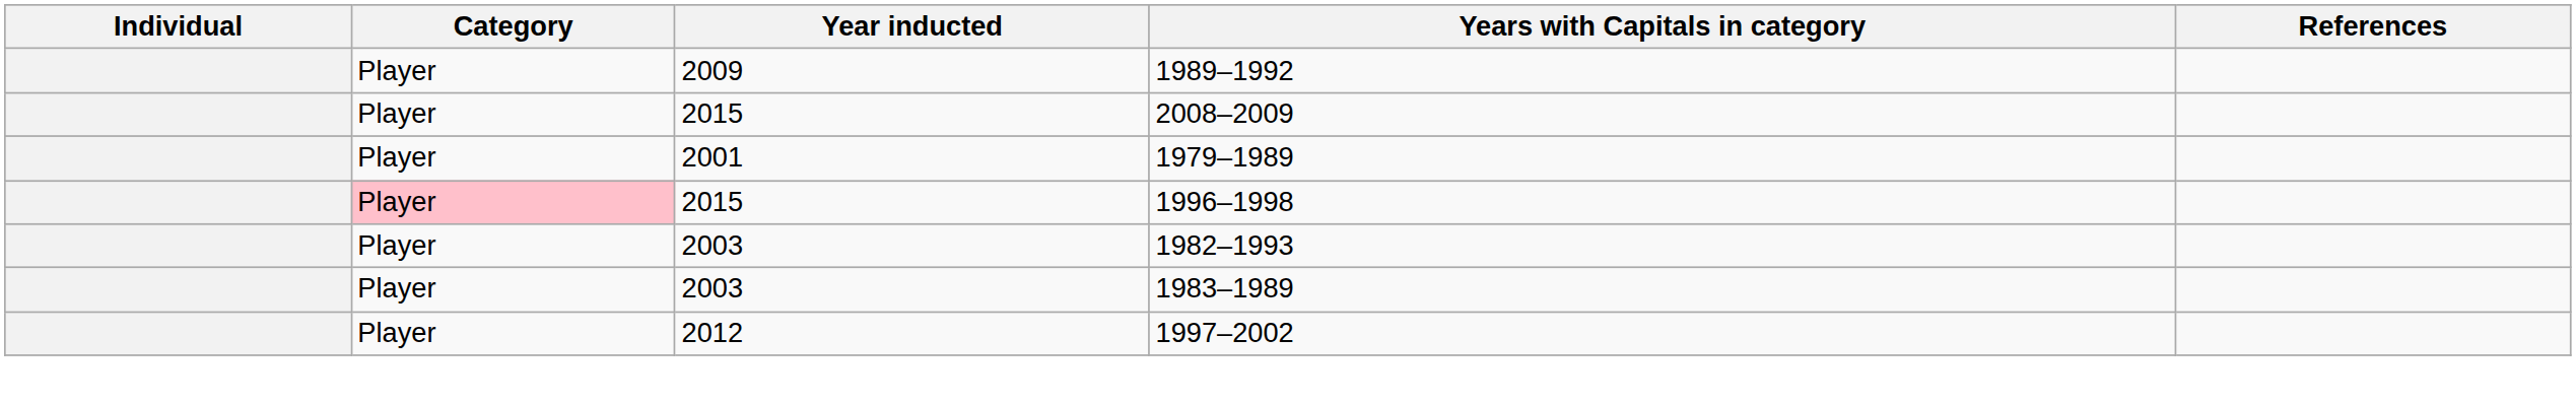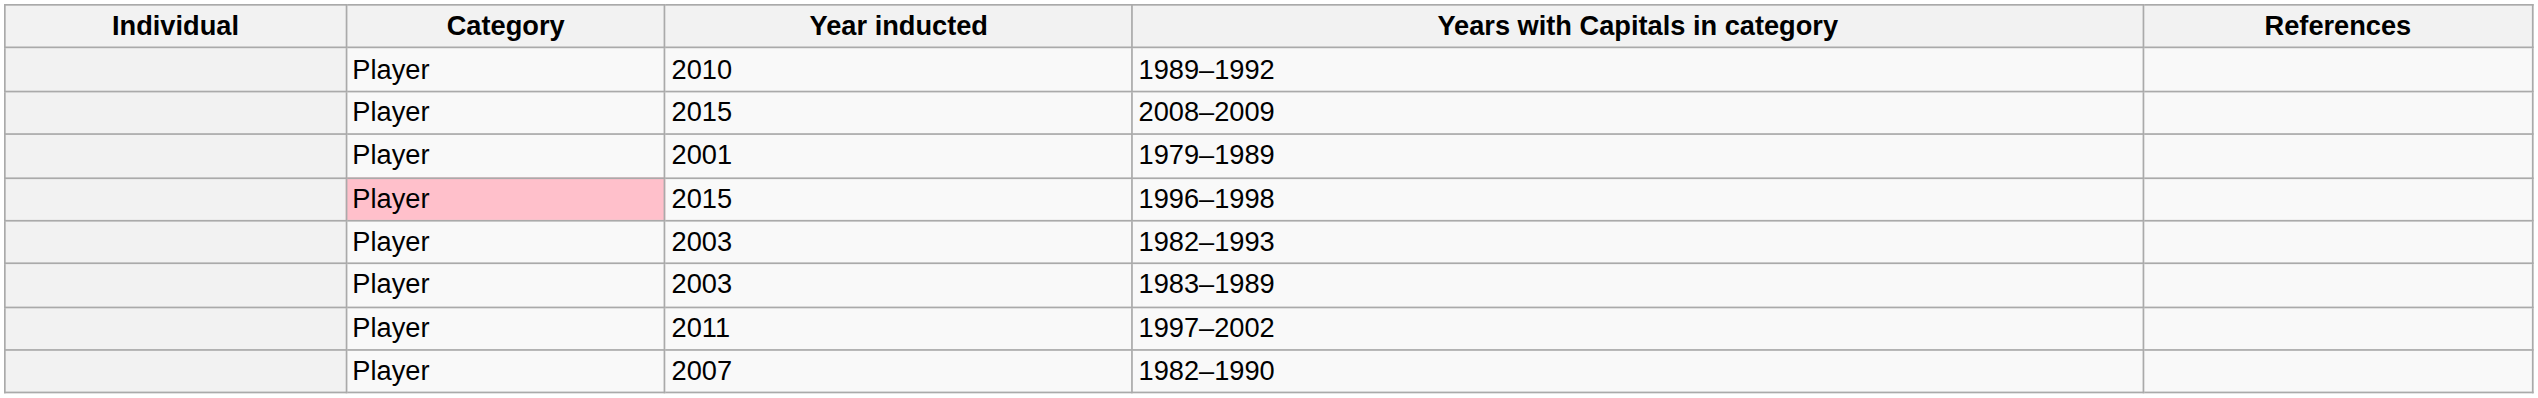1989–1992 | Year inducted: 2009 -> 2010
1997–2002 | Year inducted: 2012 -> 2011
+ row: Player | 2007 | 1982–1990
